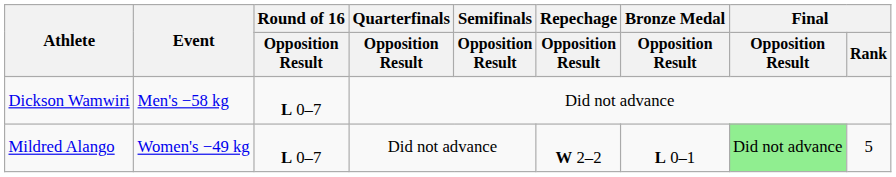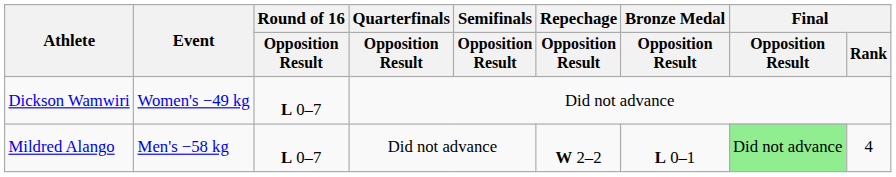Dickson Wamwiri | Event: Men's −58 kg -> Women's −49 kg
Mildred Alango | Event: Women's −49 kg -> Men's −58 kg
Mildred Alango | Final / Rank: 5 -> 4
